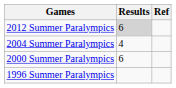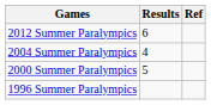2012 Summer Paralympics | Results: lightgrey background -> no background
2000 Summer Paralympics | Results: 6 -> 5
